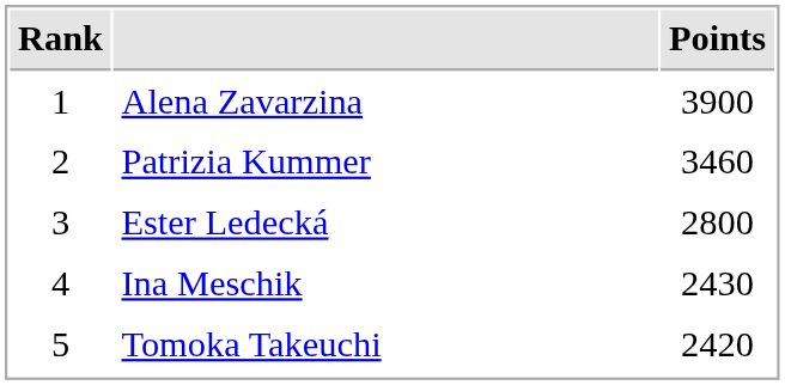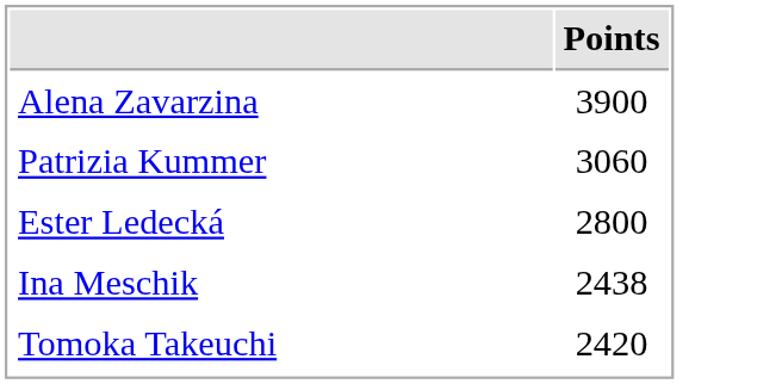- column: Rank | 1 | 2 | 3 | 4 | 5
Patrizia Kummer | Points: 3460 -> 3060
Ina Meschik | Points: 2430 -> 2438
